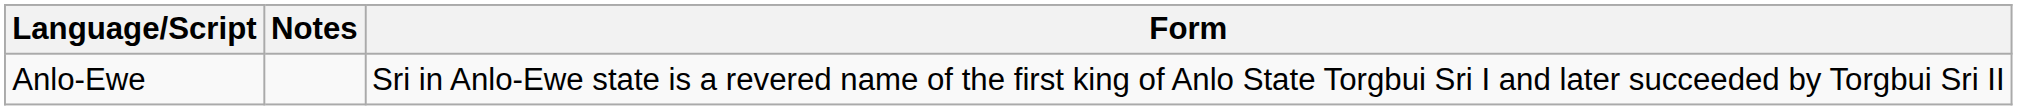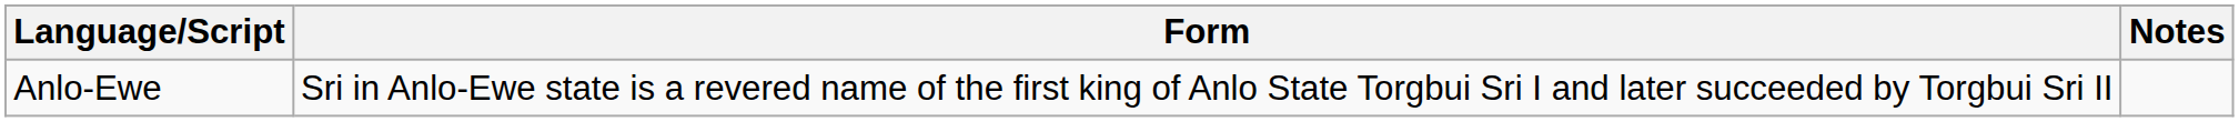columns swapped: Form <-> Notes
